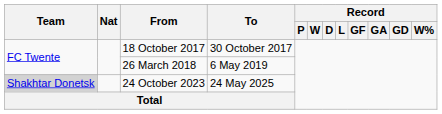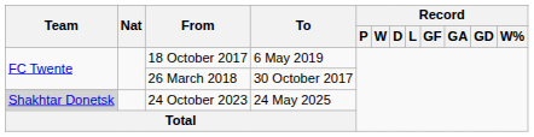18 October 2017 | To: 30 October 2017 -> 6 May 2019
26 March 2018 | To: 6 May 2019 -> 30 October 2017
